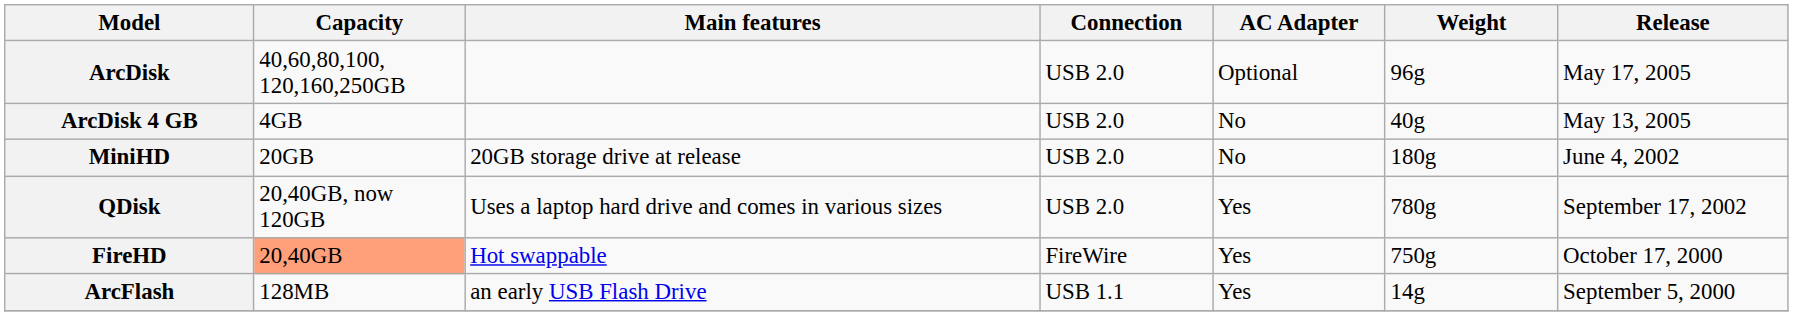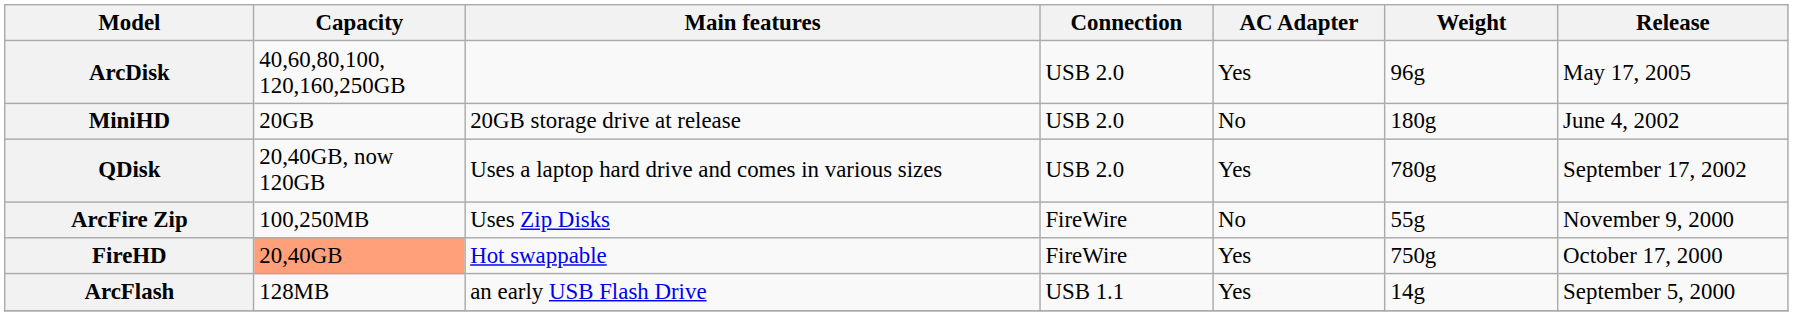ArcDisk | AC Adapter: Optional -> Yes
- row: ArcDisk 4 GB | 4GB | USB 2.0 | No | 40g | May 13, 2005
+ row: ArcFire Zip | 100,250MB | Uses Zip Disks | FireWire | No | 55g | November 9, 2000
